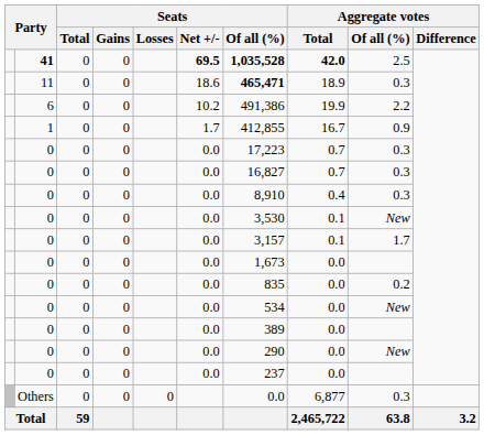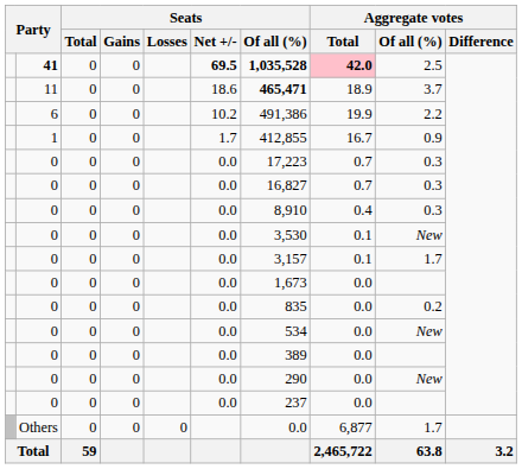41 | Aggregate votes / Total: no background -> pink background
11 | Aggregate votes / Of all (%): 0.3 -> 3.7
Others | Aggregate votes / Of all (%): 0.3 -> 1.7
